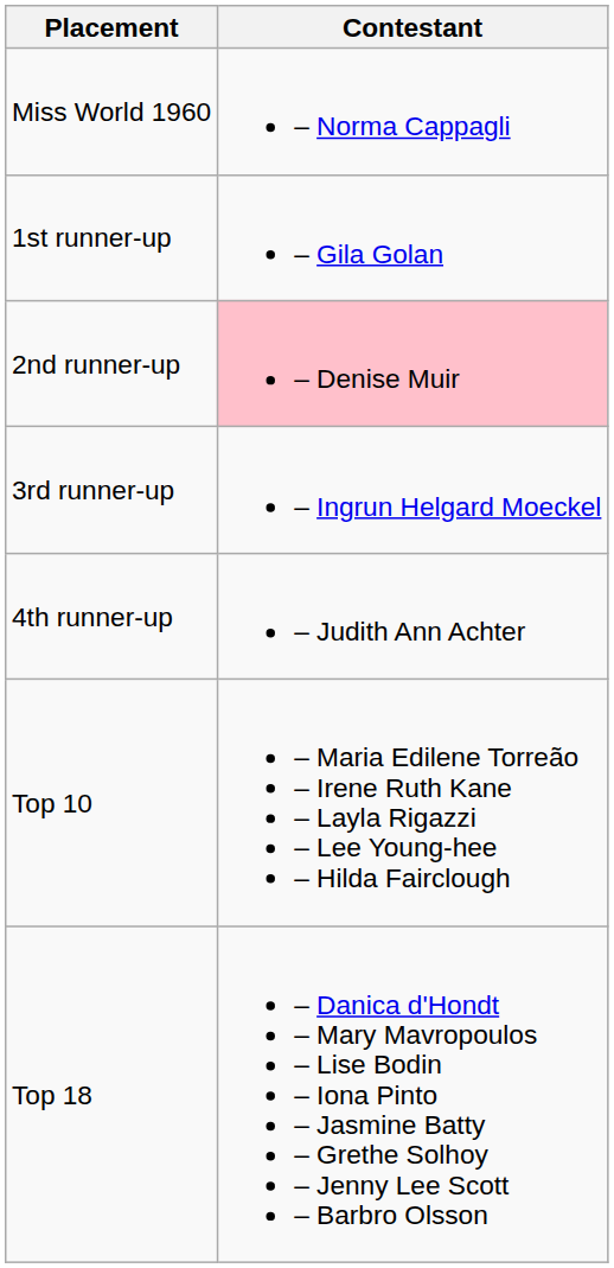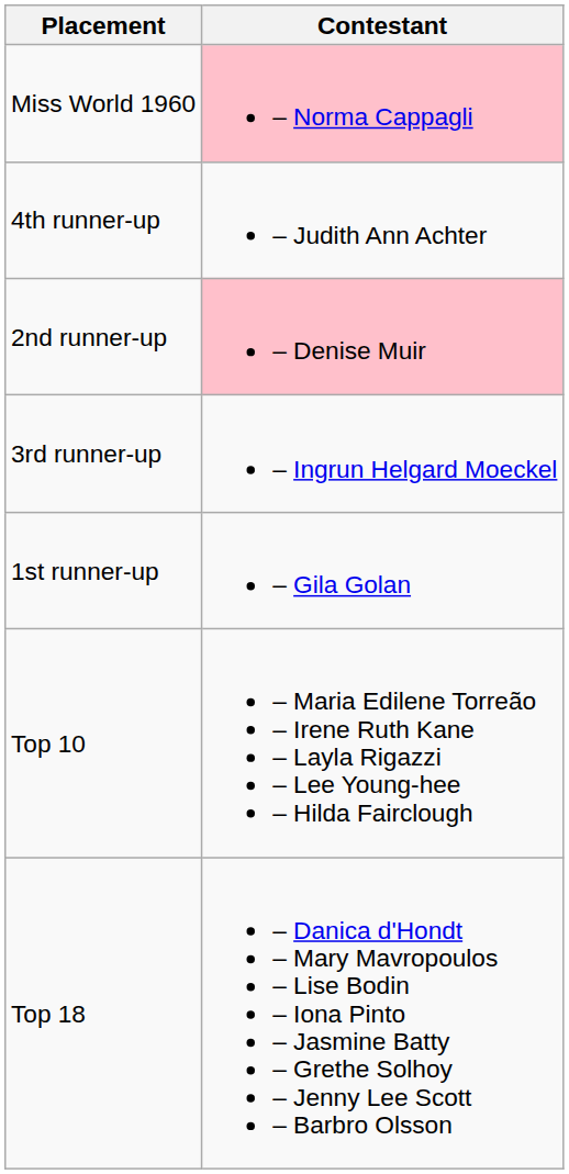Miss World 1960 | Contestant: no background -> pink background
rows swapped: 1st runner-up <-> 4th runner-up
